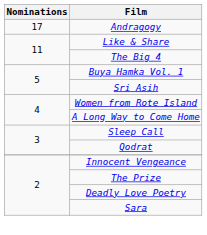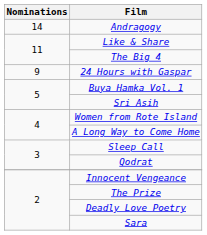Andragogy | Nominations: 17 -> 14
+ row: 9 | 24 Hours with Gaspar
